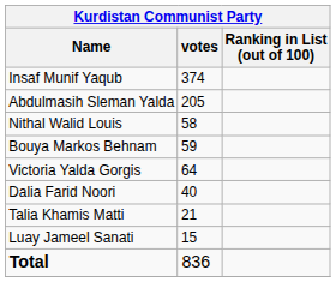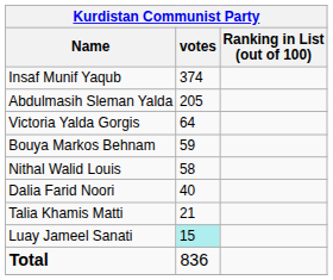rows swapped: Victoria Yalda Gorgis <-> Nithal Walid Louis
Luay Jameel Sanati | votes: no background -> paleturquoise background
